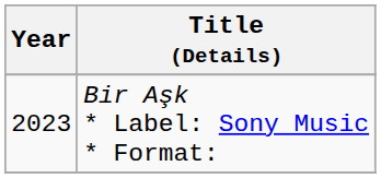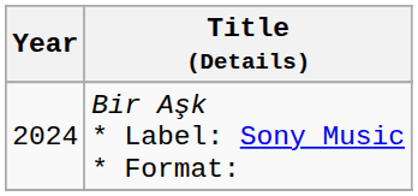Bir Aşk * Label: Sony Music * Format: | Year: 2023 -> 2024
